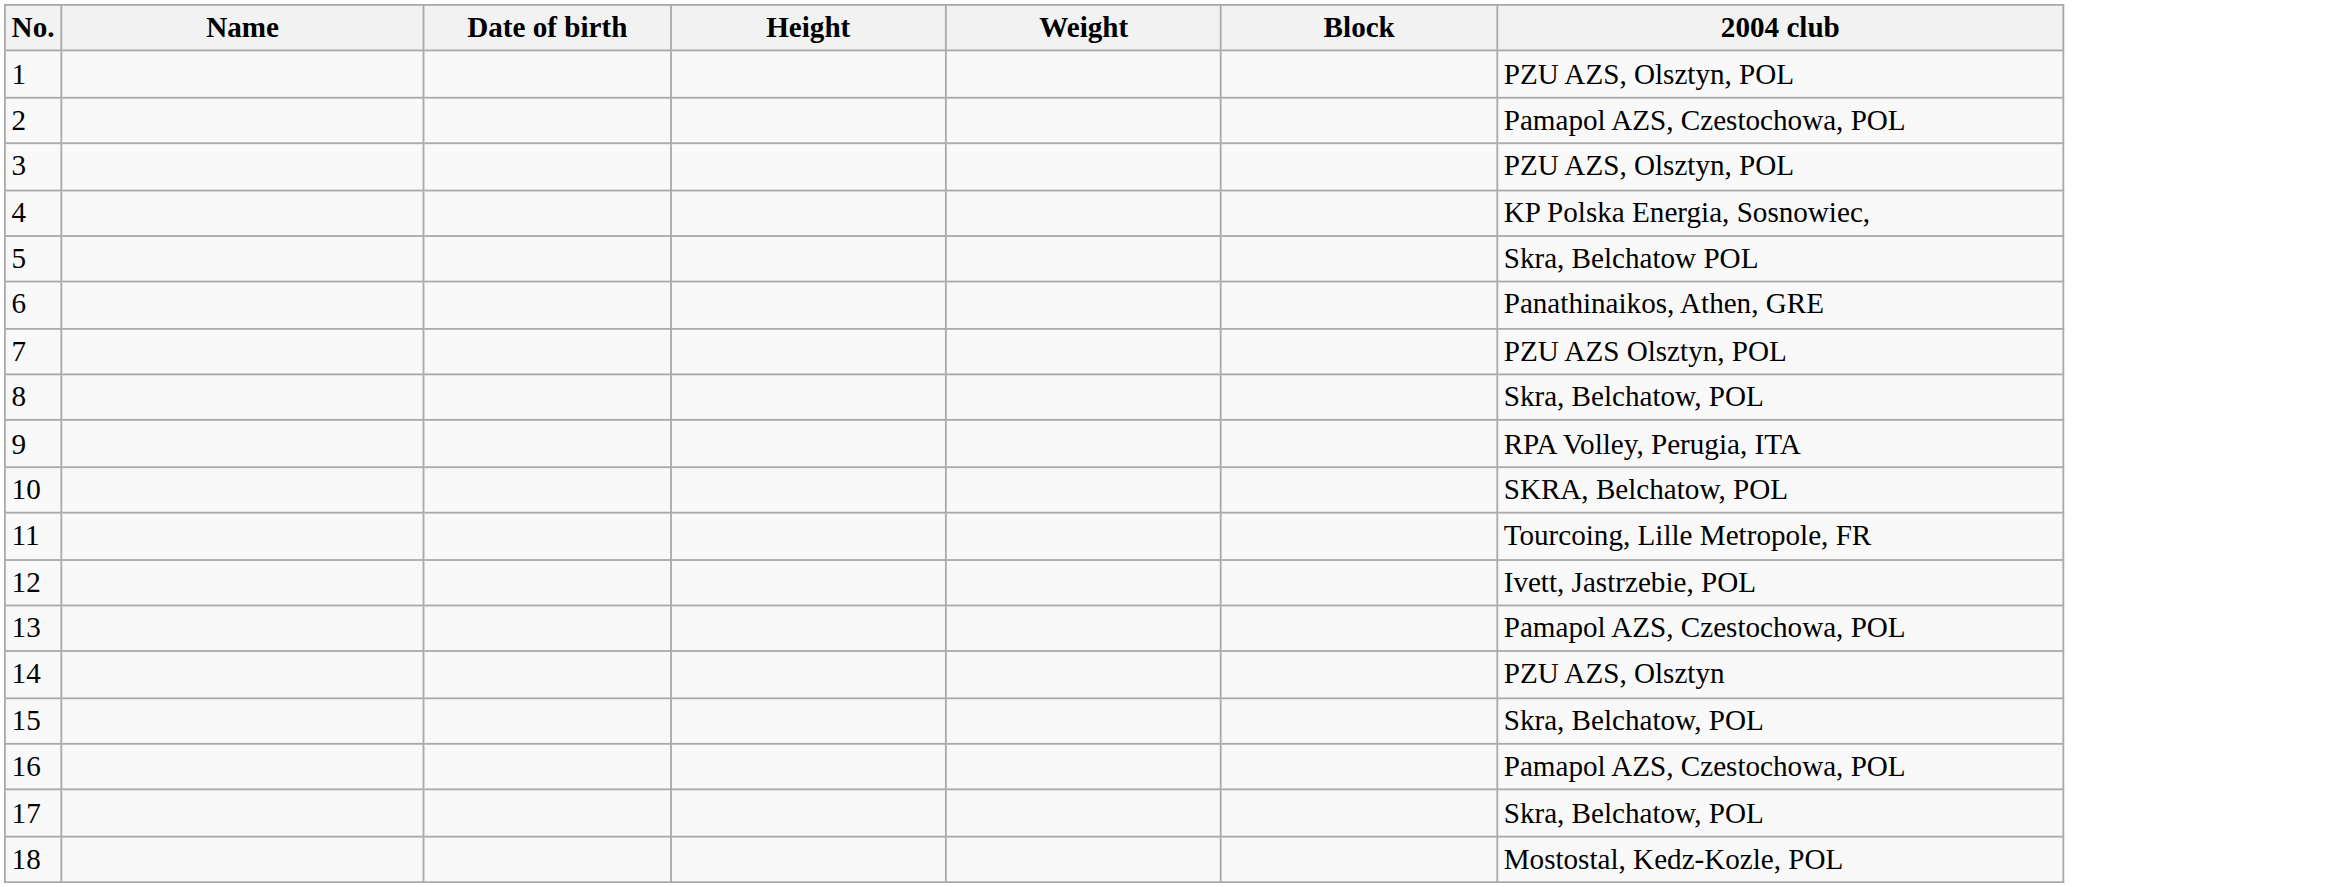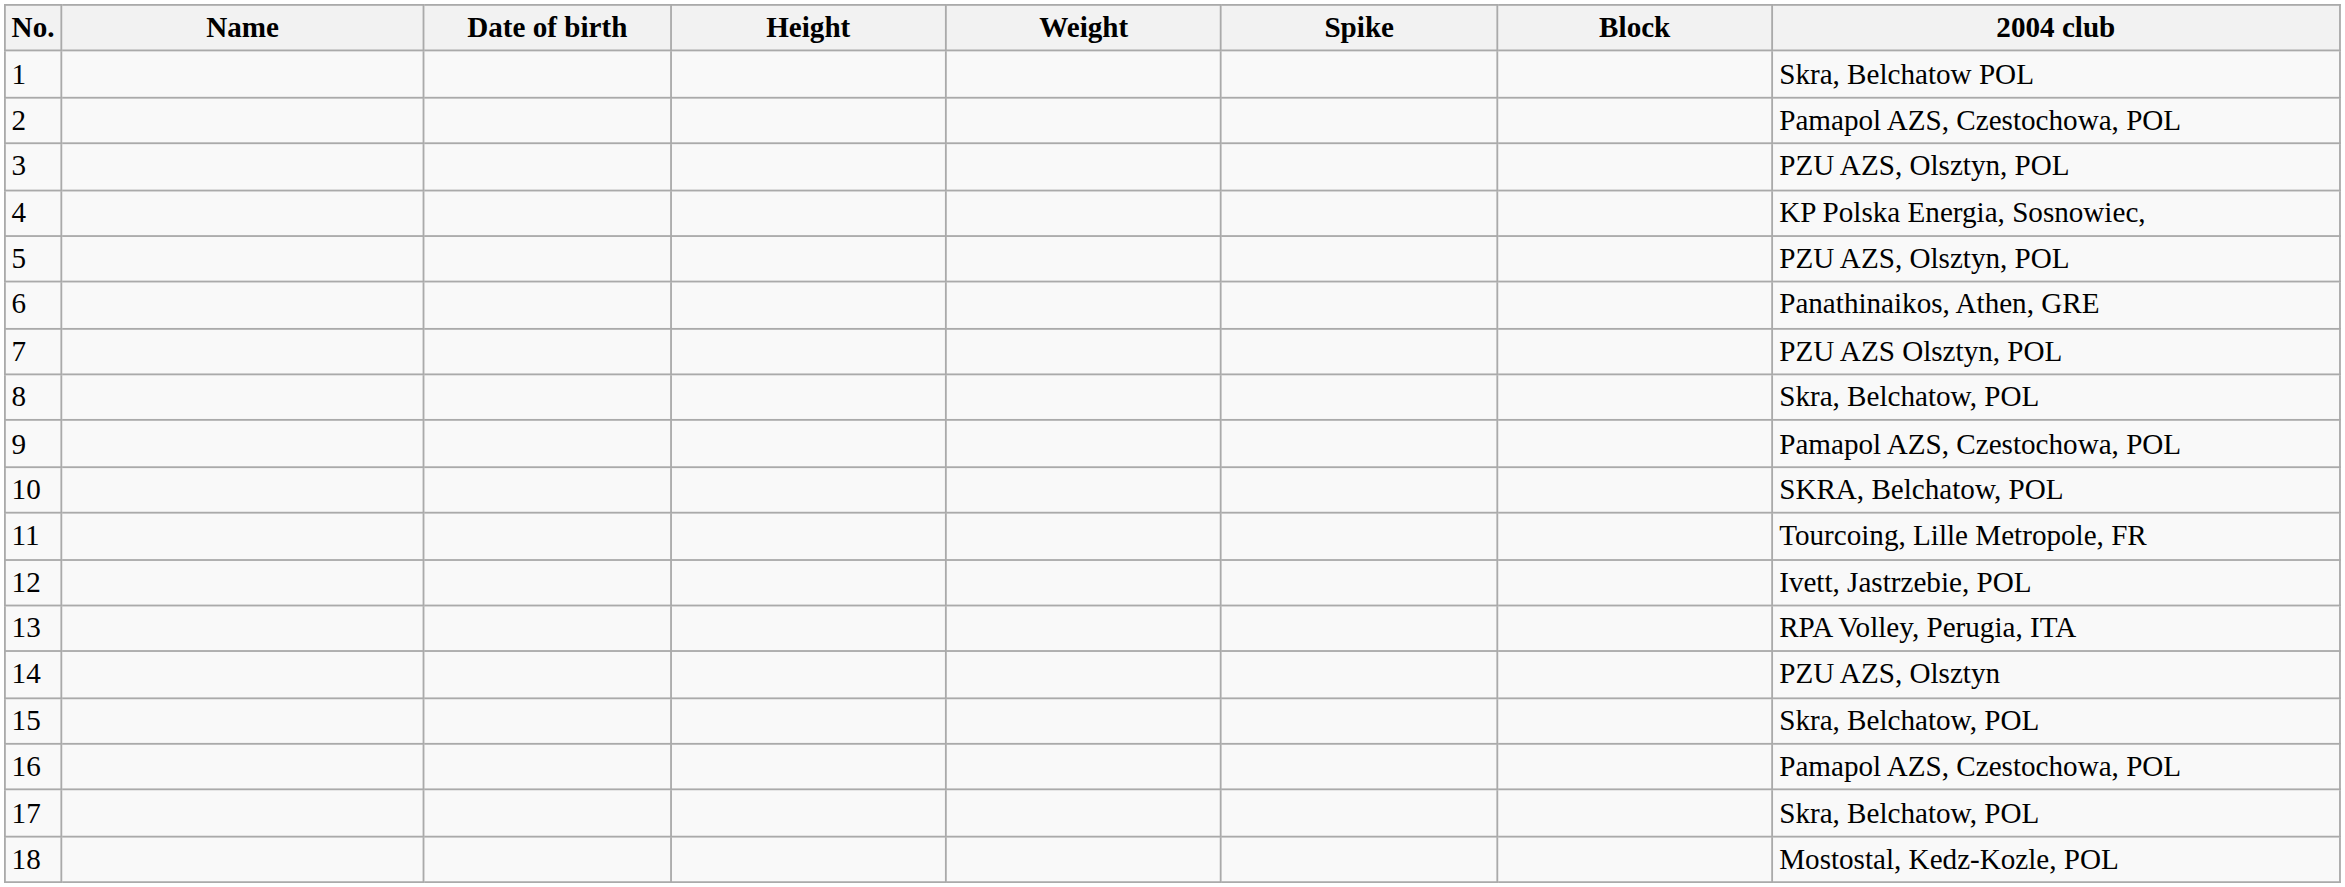+ column: Spike
1 | 2004 club: PZU AZS, Olsztyn, POL -> Skra, Belchatow POL
5 | 2004 club: Skra, Belchatow POL -> PZU AZS, Olsztyn, POL
9 | 2004 club: RPA Volley, Perugia, ITA -> Pamapol AZS, Czestochowa, POL
13 | 2004 club: Pamapol AZS, Czestochowa, POL -> RPA Volley, Perugia, ITA
